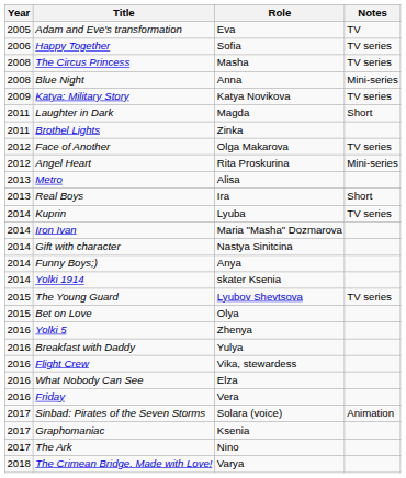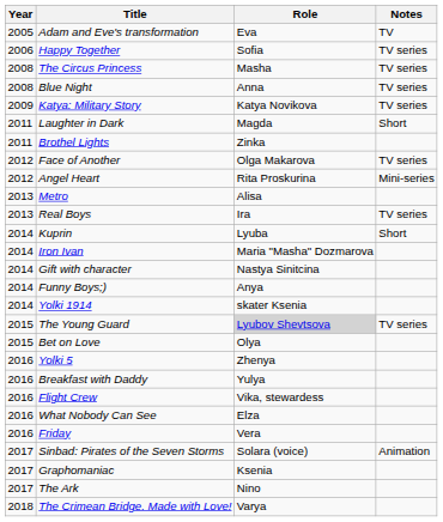Blue Night | Notes: Mini-series -> TV series
Real Boys | Notes: Short -> TV series
Kuprin | Notes: TV series -> Short
The Young Guard | Role: no background -> lightgrey background
